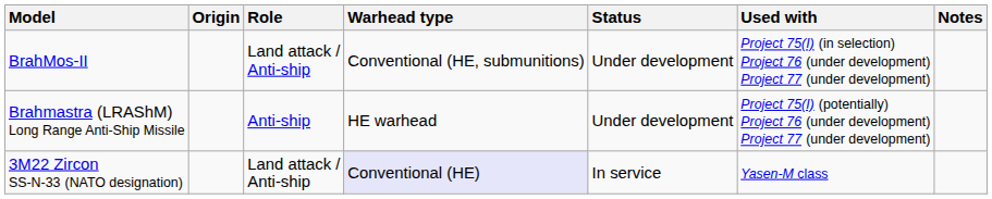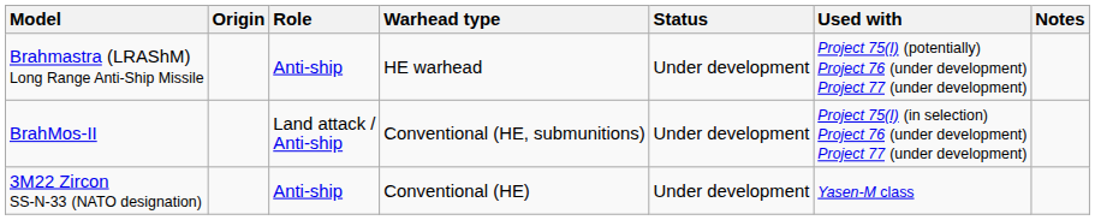rows swapped: BrahMos-II <-> Brahmastra (LRAShM) Long Range Anti-Ship Missile
3M22 Zircon SS-N-33 (NATO designation) | Role: Land attack / Anti-ship -> Anti-ship
3M22 Zircon SS-N-33 (NATO designation) | Warhead type: lavender background -> no background
3M22 Zircon SS-N-33 (NATO designation) | Status: In service -> Under development
